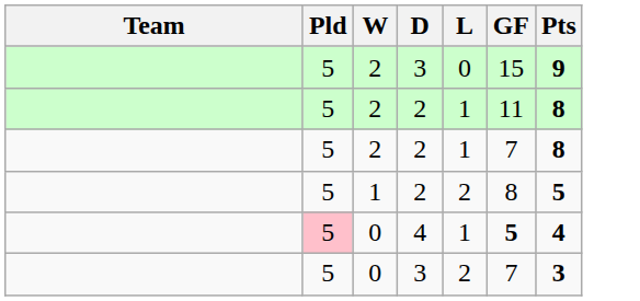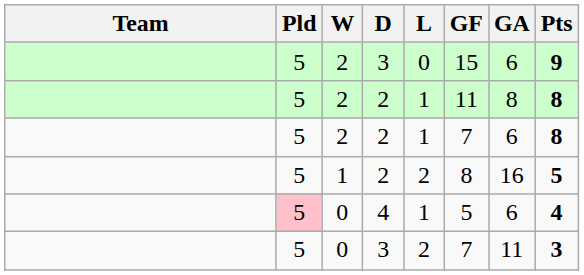+ column: GA | 6 | 8 | 6 | 16 | 6 | 11
0 / 4 | GF: bold -> normal
